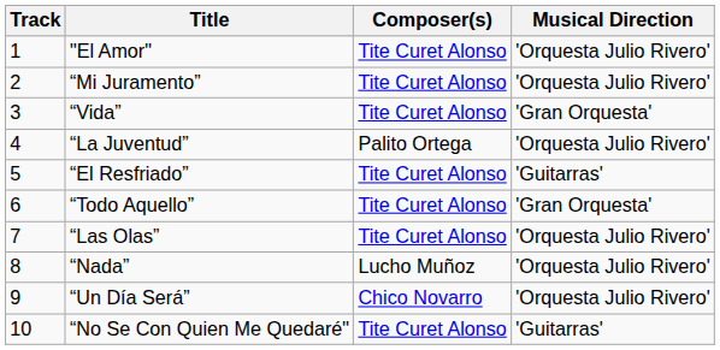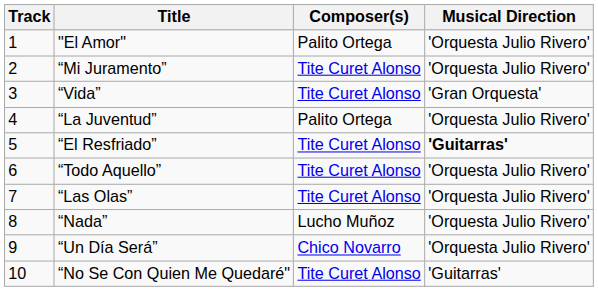"El Amor" | Composer(s): Tite Curet Alonso -> Palito Ortega
“El Resfriado” | Musical Direction: normal -> bold
“Todo Aquello” | Musical Direction: 'Gran Orquesta' -> 'Orquesta Julio Rivero'
